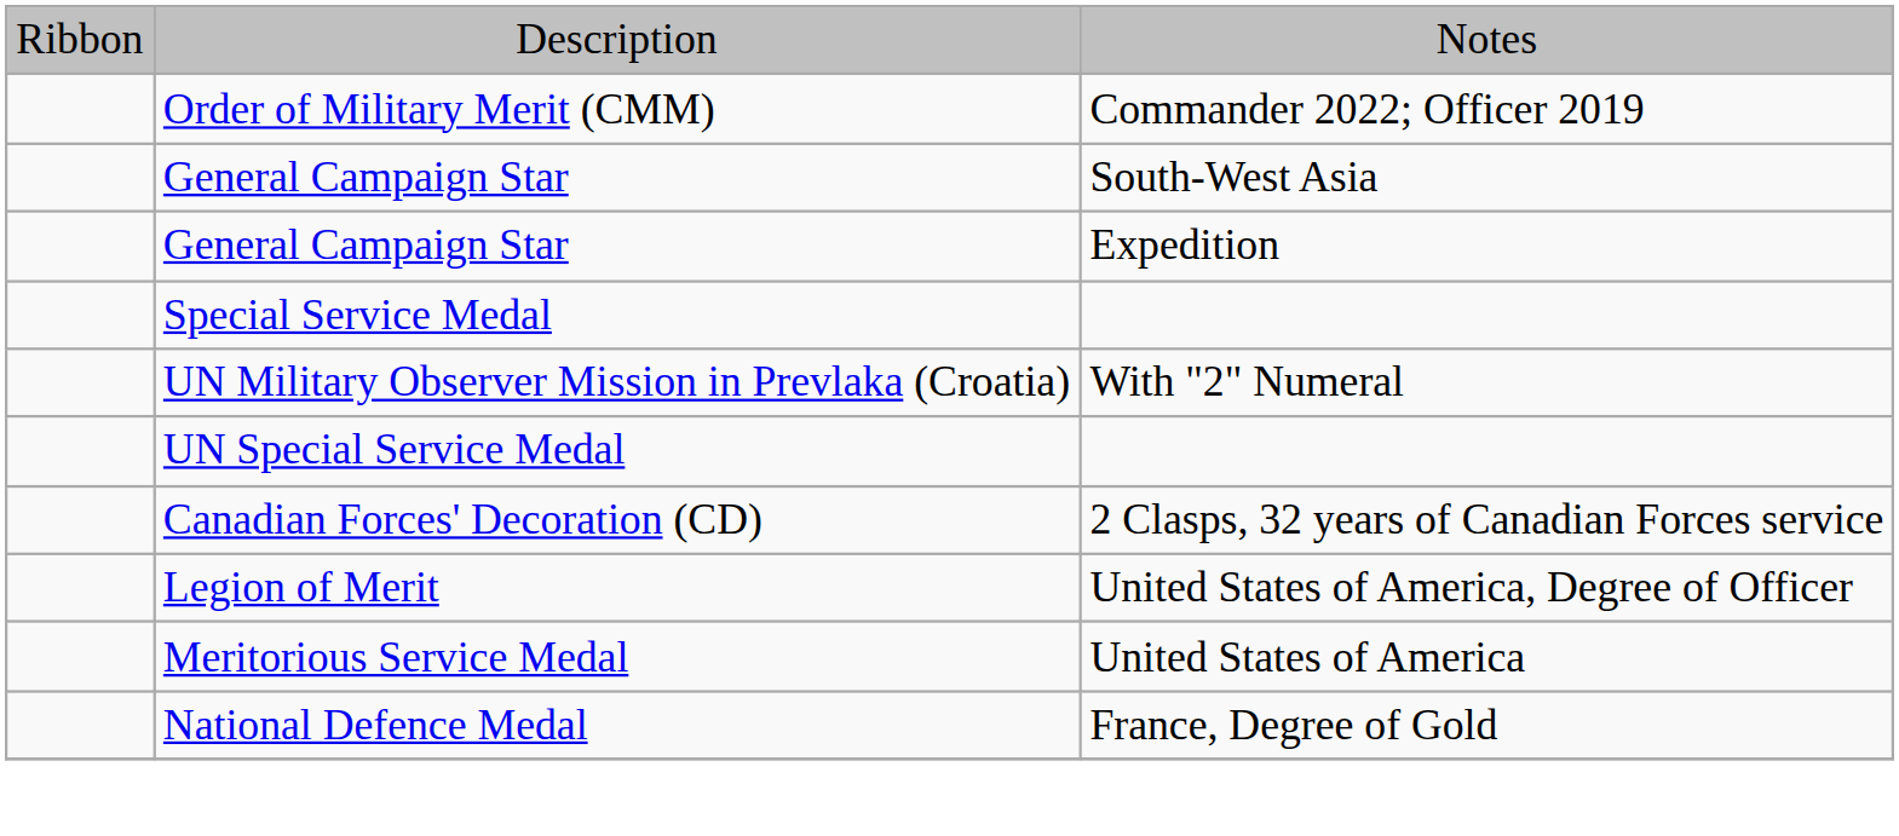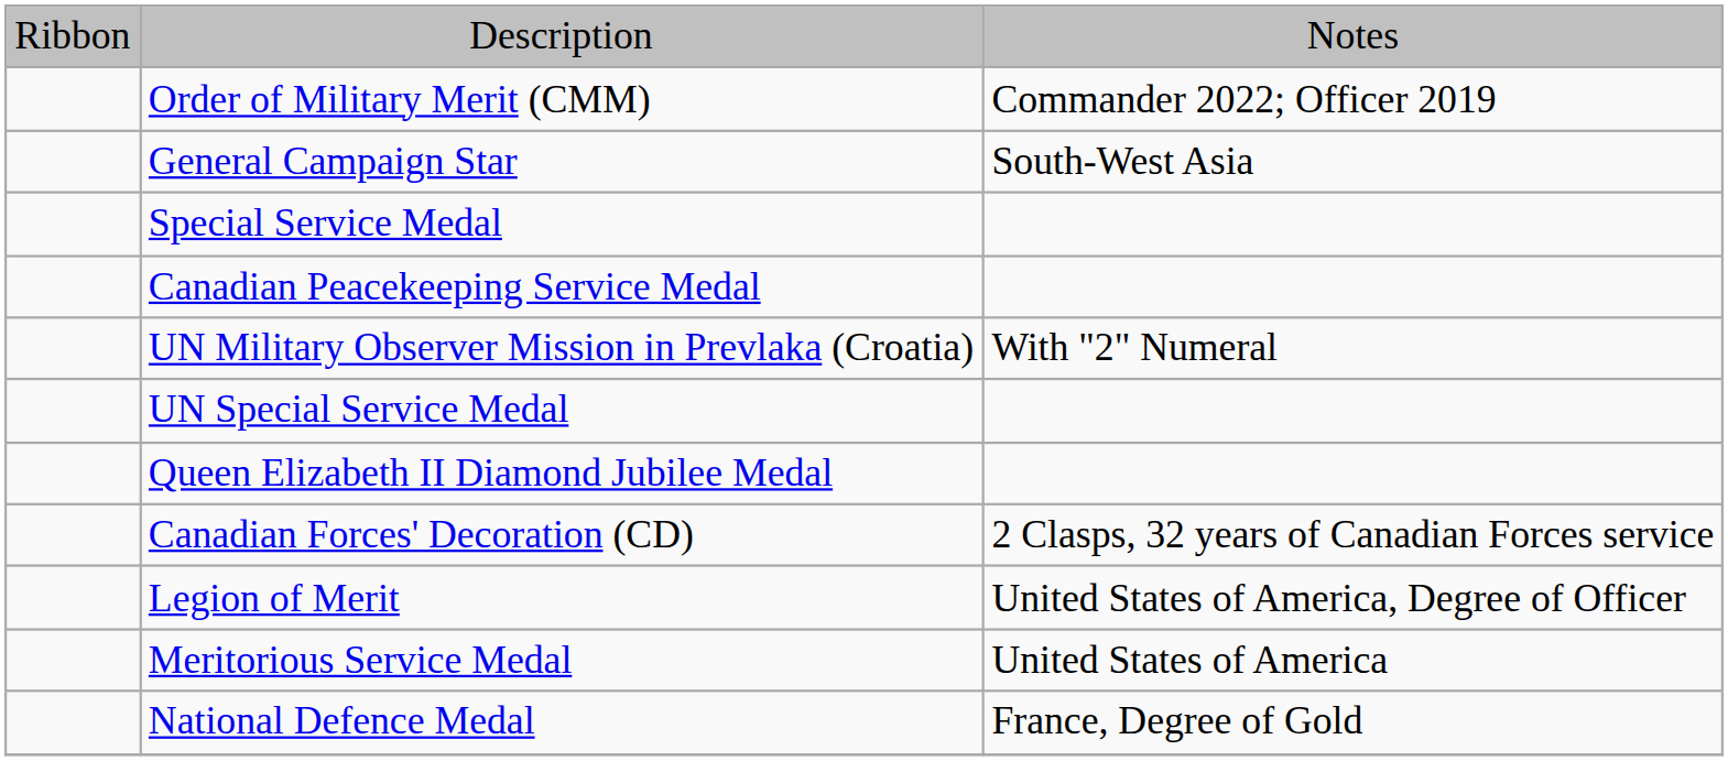- row: General Campaign Star | Expedition
+ row: Canadian Peacekeeping Service Medal
+ row: Queen Elizabeth II Diamond Jubilee Medal
